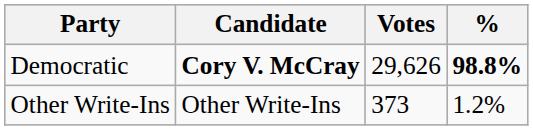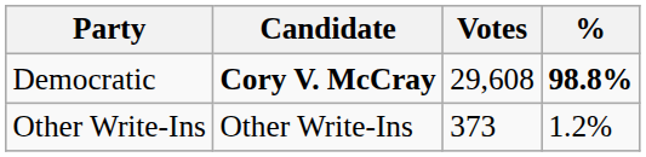Democratic | Votes: 29,626 -> 29,608
